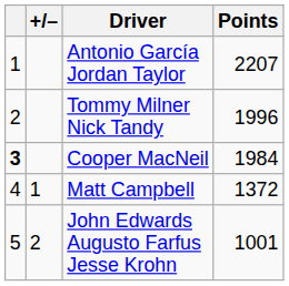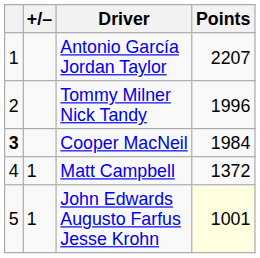John Edwards Augusto Farfus Jesse Krohn | +/–: 2 -> 1
John Edwards Augusto Farfus Jesse Krohn | Points: no background -> lightyellow background
